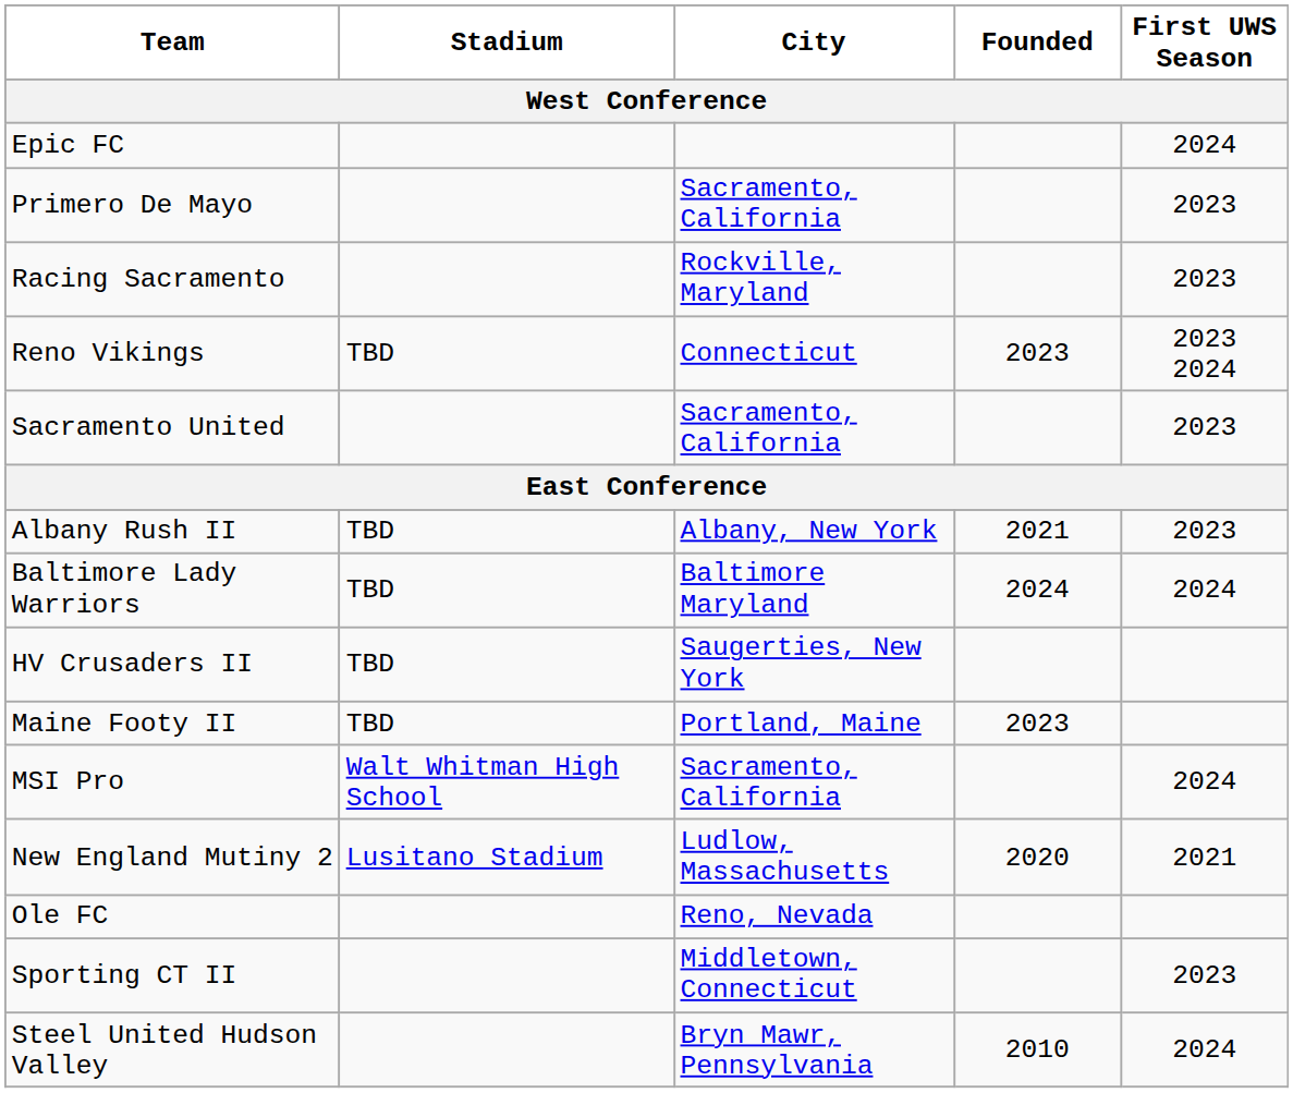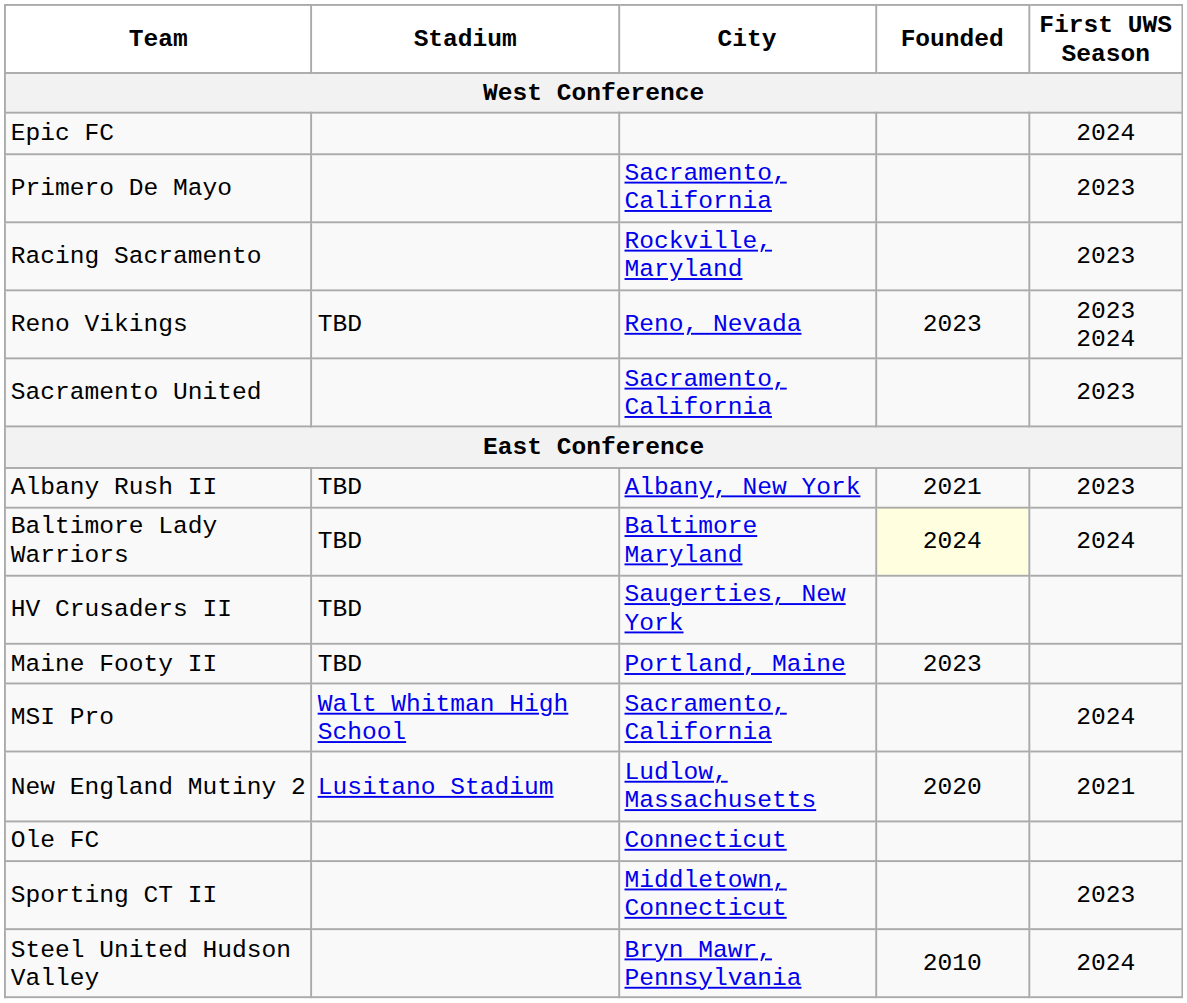Reno Vikings | City: Connecticut -> Reno, Nevada
Baltimore Lady Warriors | Founded: no background -> lightyellow background
Ole FC | City: Reno, Nevada -> Connecticut
